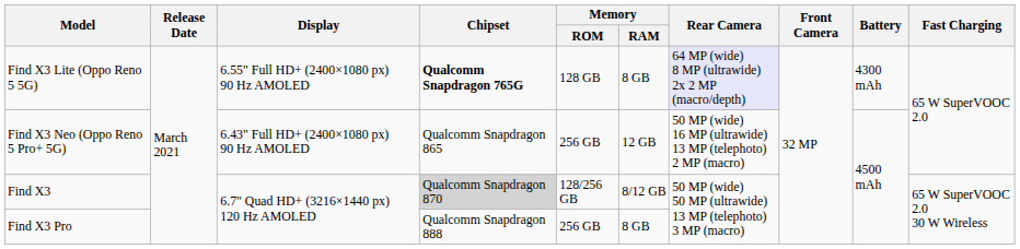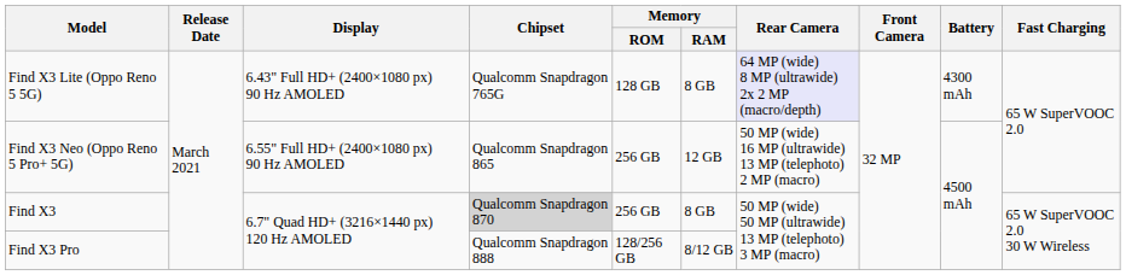Find X3 Lite (Oppo Reno 5 5G) | Display: 6.55" Full HD+ (2400×1080 px) 90 Hz AMOLED -> 6.43" Full HD+ (2400×1080 px) 90 Hz AMOLED
Find X3 Lite (Oppo Reno 5 5G) | Chipset: bold -> normal
Find X3 Neo (Oppo Reno 5 Pro+ 5G) | Display: 6.43" Full HD+ (2400×1080 px) 90 Hz AMOLED -> 6.55" Full HD+ (2400×1080 px) 90 Hz AMOLED
Find X3 | Memory / ROM: 128/256 GB -> 256 GB
Find X3 | Memory / RAM: 8/12 GB -> 8 GB
Find X3 Pro | Memory / ROM: 256 GB -> 128/256 GB
Find X3 Pro | Memory / RAM: 8 GB -> 8/12 GB
